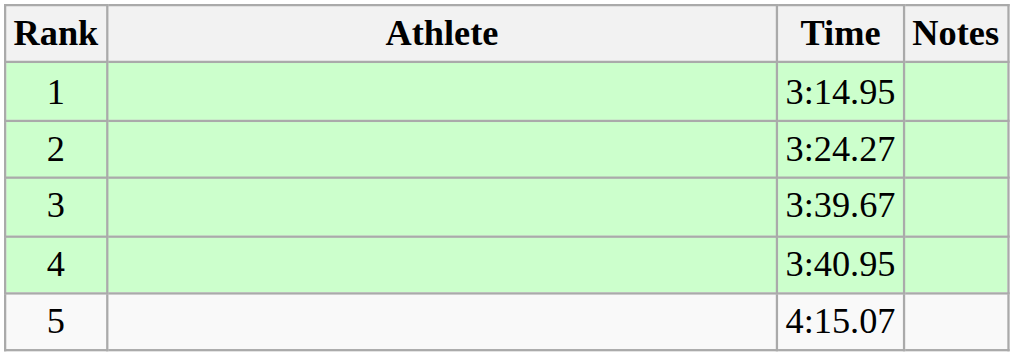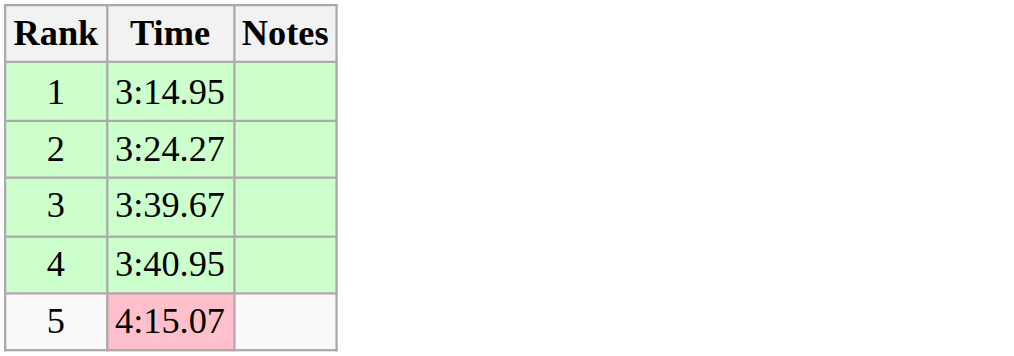- column: Athlete
5 | Time: no background -> pink background
